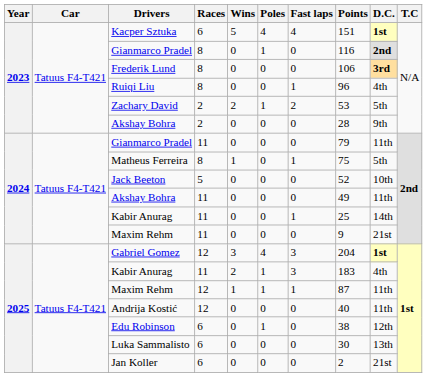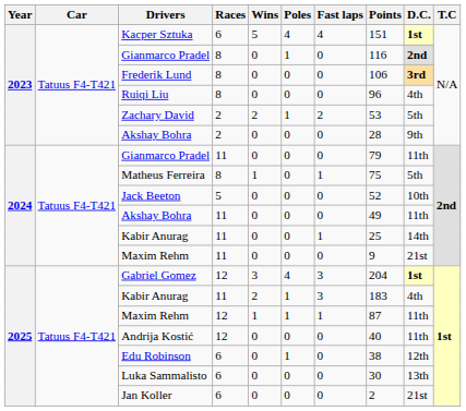Ruiqi Liu | Fast laps: 1 -> 0
